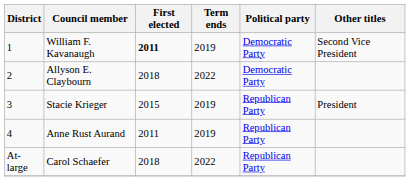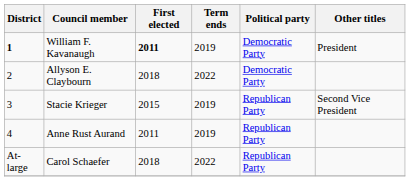William F. Kavanaugh | District: normal -> bold
William F. Kavanaugh | Other titles: Second Vice President -> President
Stacie Krieger | Other titles: President -> Second Vice President
